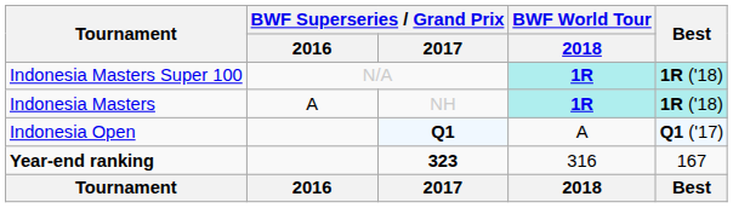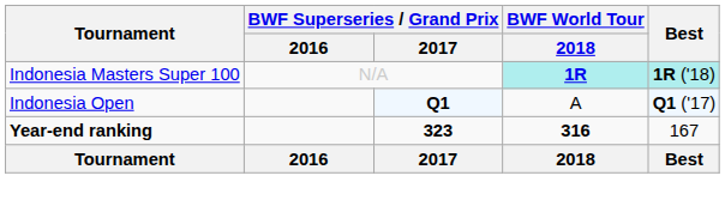- row: Indonesia Masters | A | NH | 1R | 1R ('18)
Year-end ranking | BWF World Tour / 2018: normal -> bold
